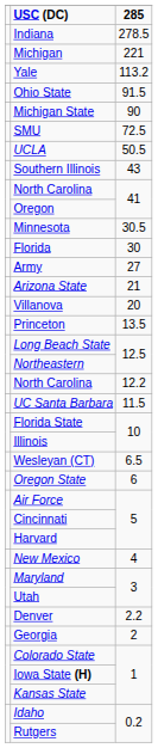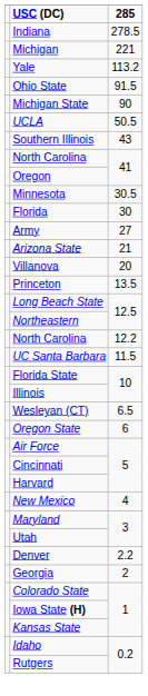- row: SMU | 72.5
